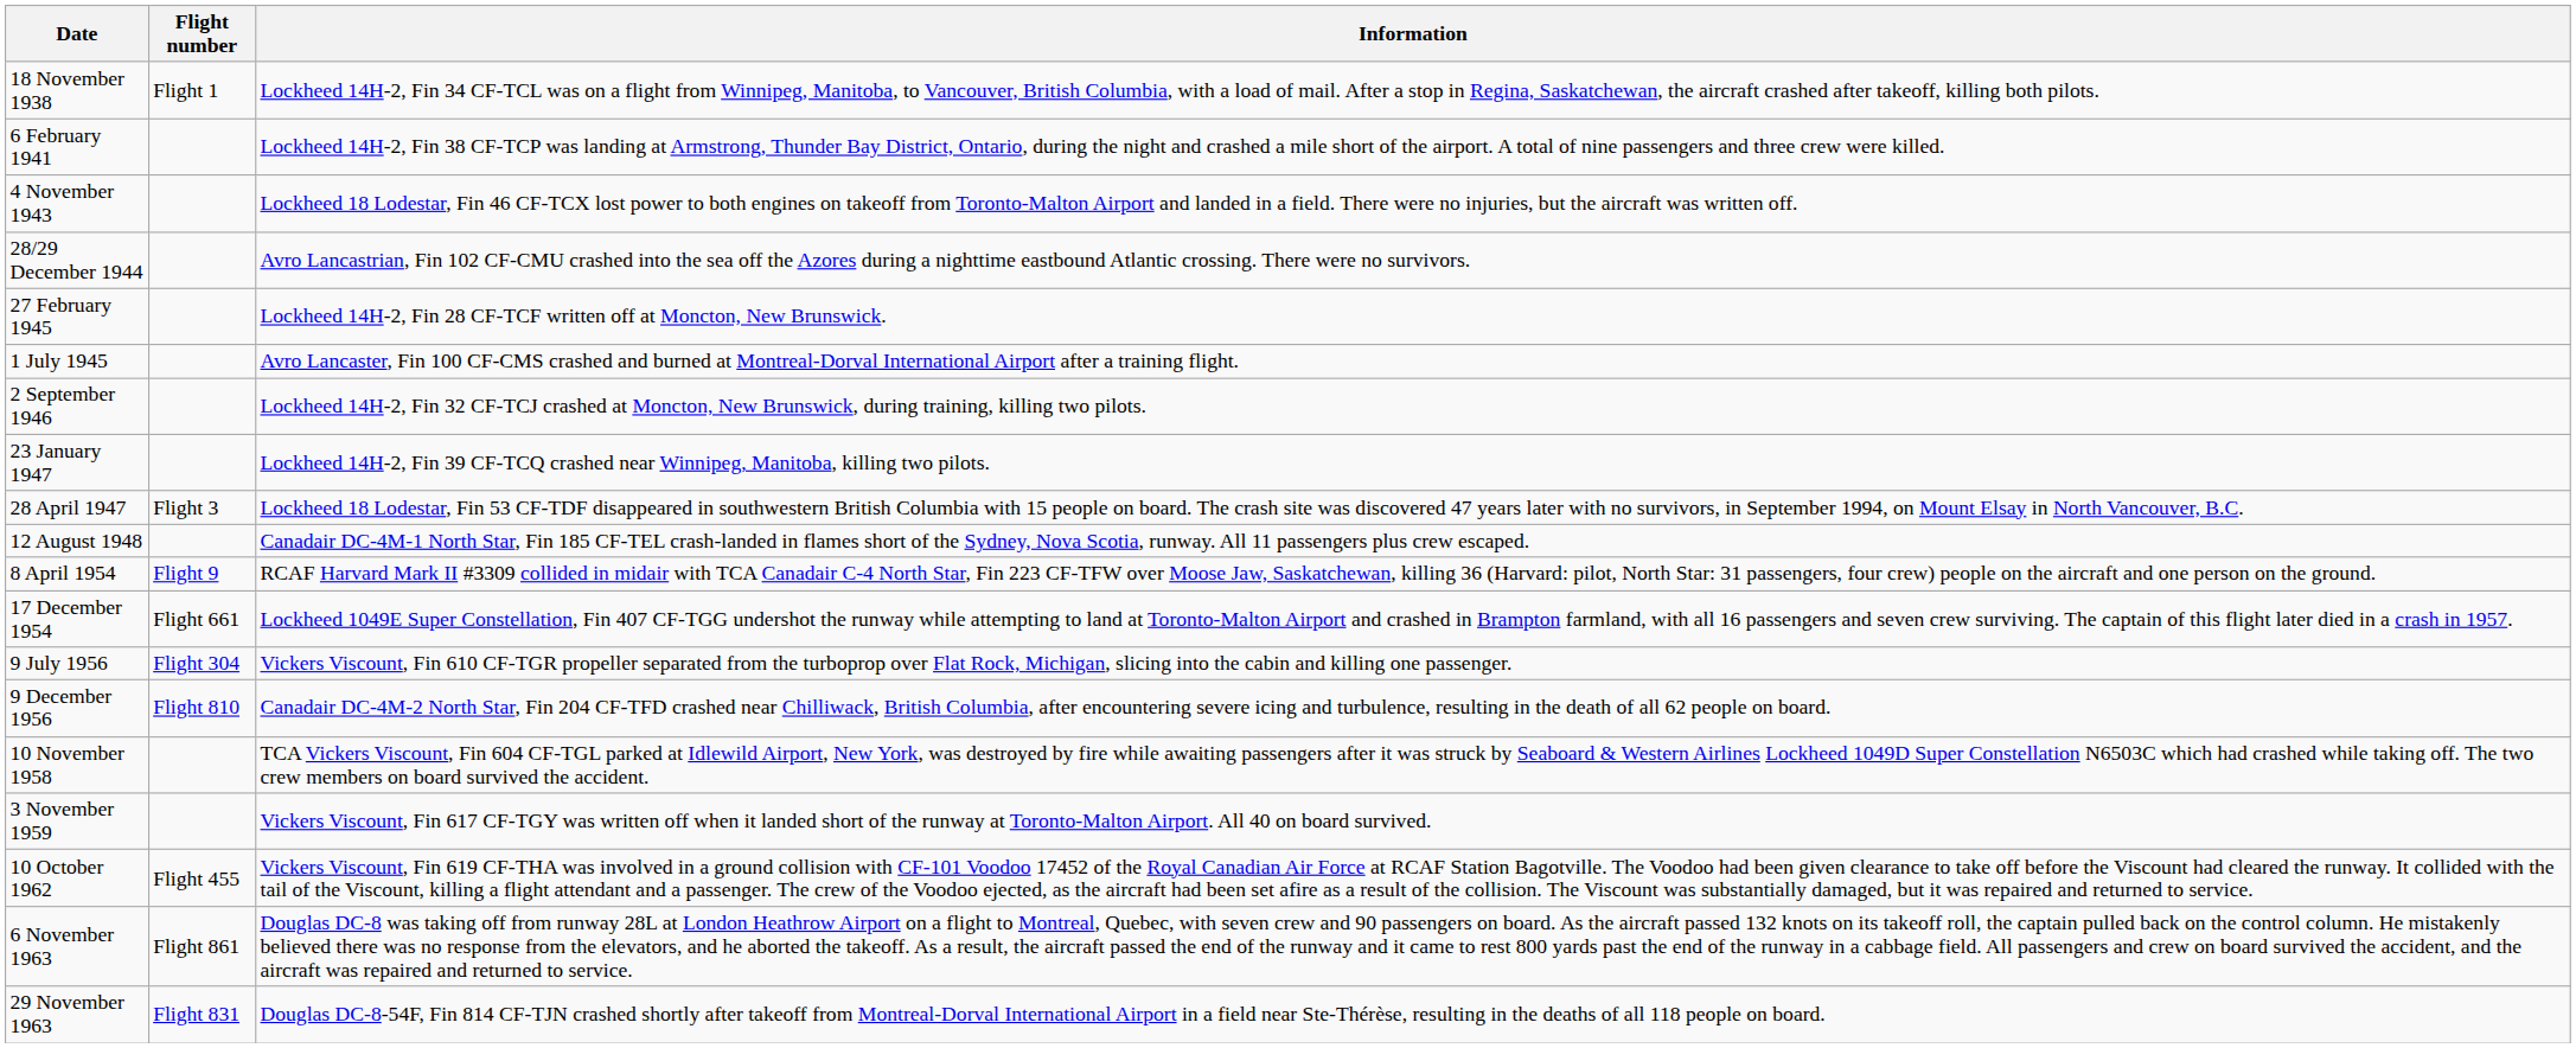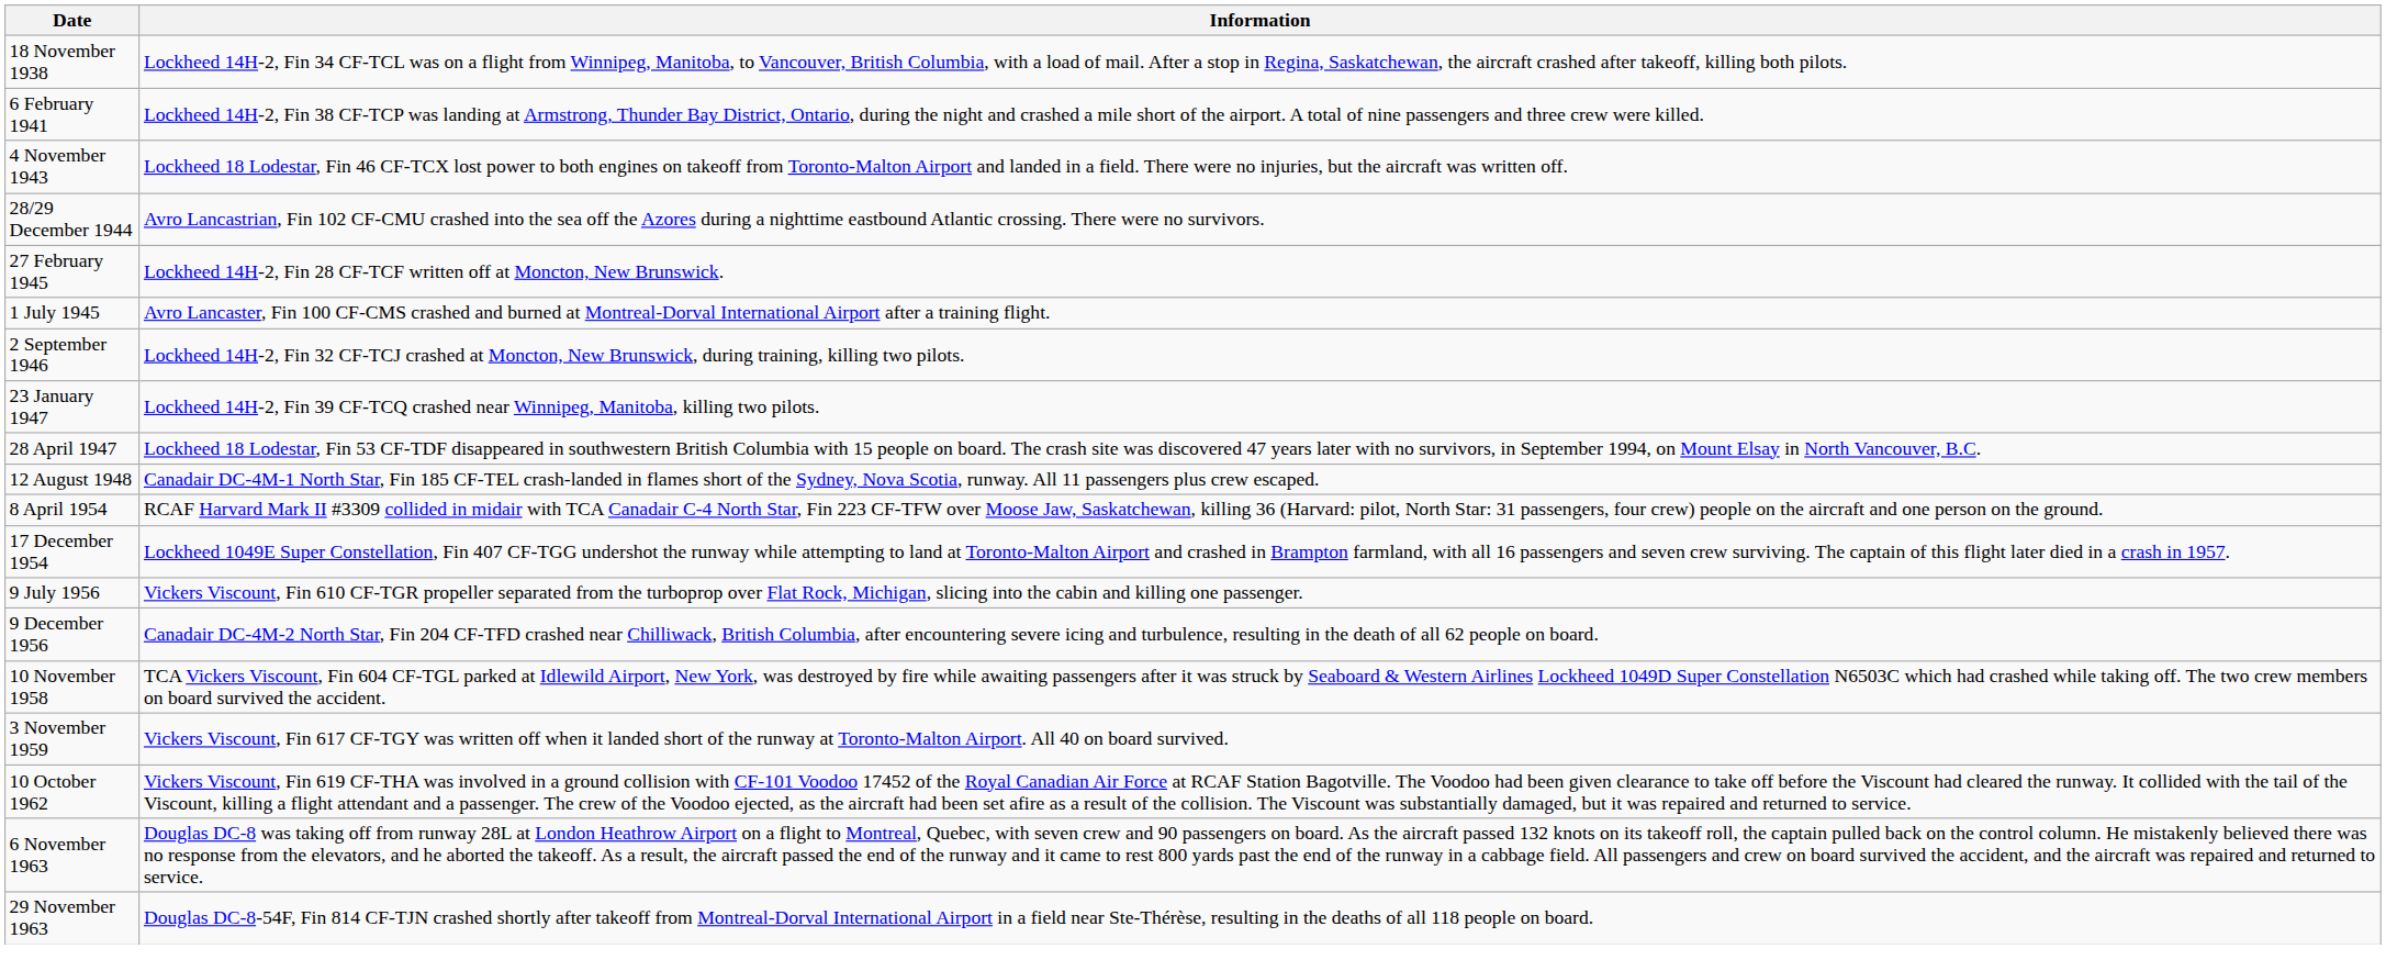- column: Flight number | Flight 1 | Flight 3 | Flight 9 | Flight 661 | Flight 304 | Flight 810 | Flight 455 | Flight 861 | Flight 831
